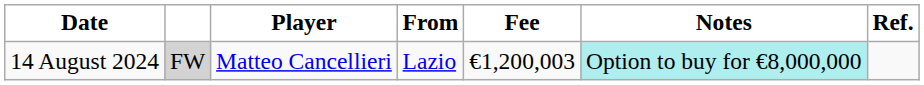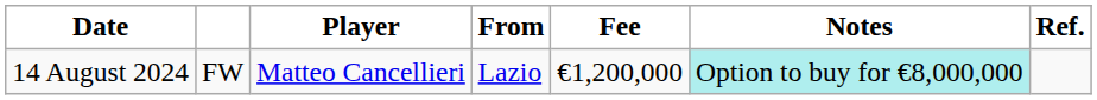14 August 2024 | column 2: lightgrey background -> no background
14 August 2024 | Fee: €1,200,003 -> €1,200,000
